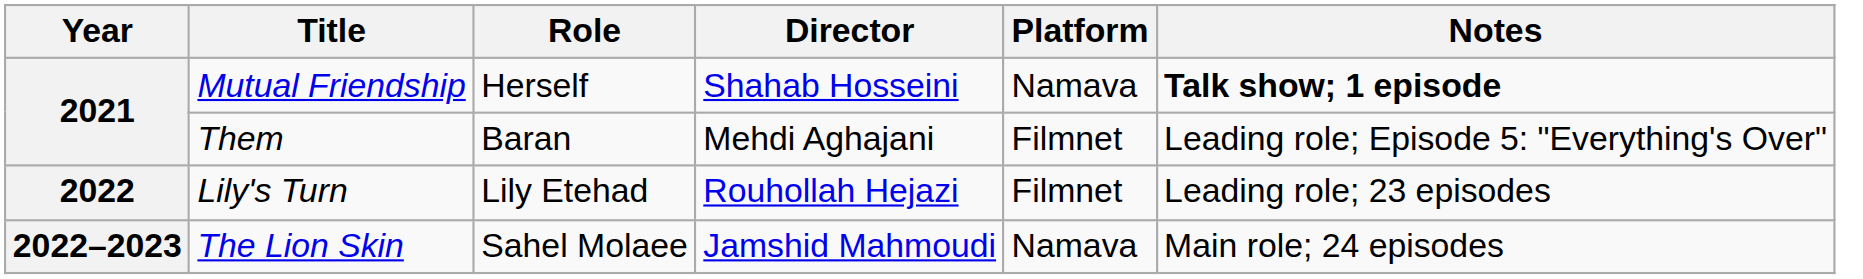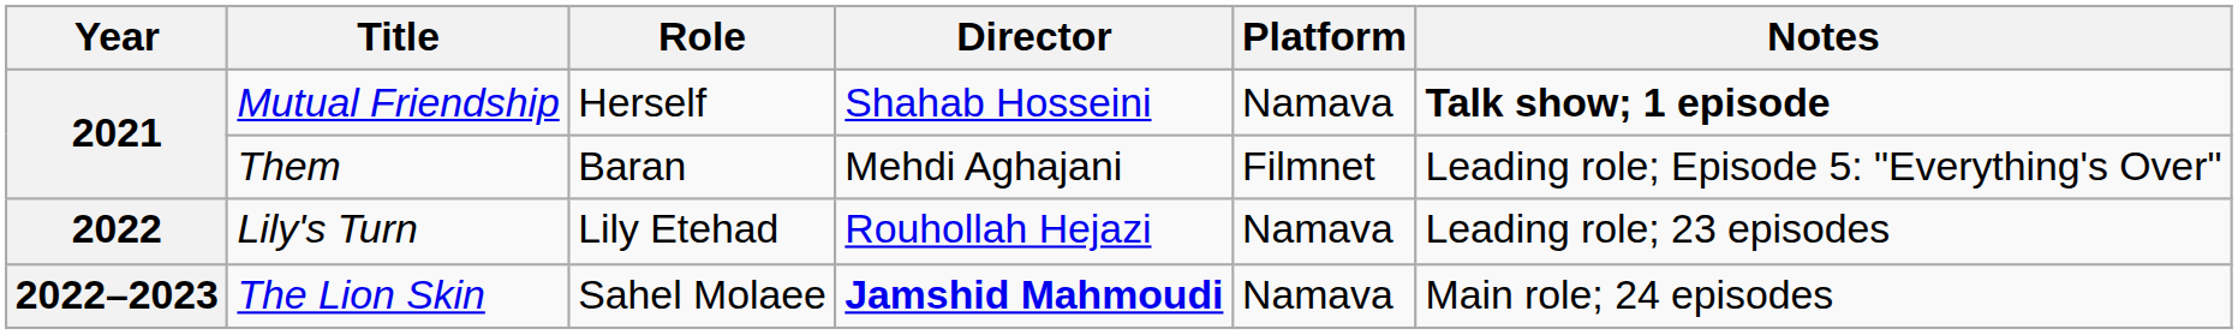Lily's Turn | Platform: Filmnet -> Namava
The Lion Skin | Director: normal -> bold
